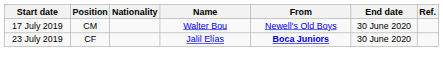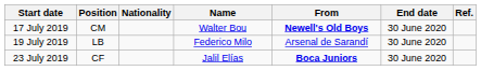17 July 2019 | From: normal -> bold
+ row: 19 July 2019 | LB | Federico Milo | Arsenal de Sarandí | 30 June 2020
